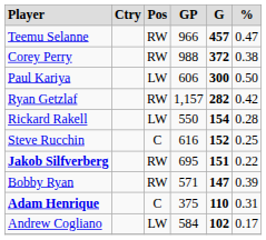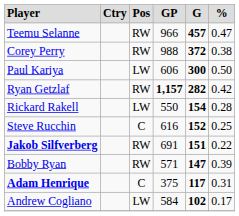Ryan Getzlaf | column 4: normal -> bold
Jakob Silfverberg | column 4: 695 -> 691
Adam Henrique | column 5: 110 -> 117
